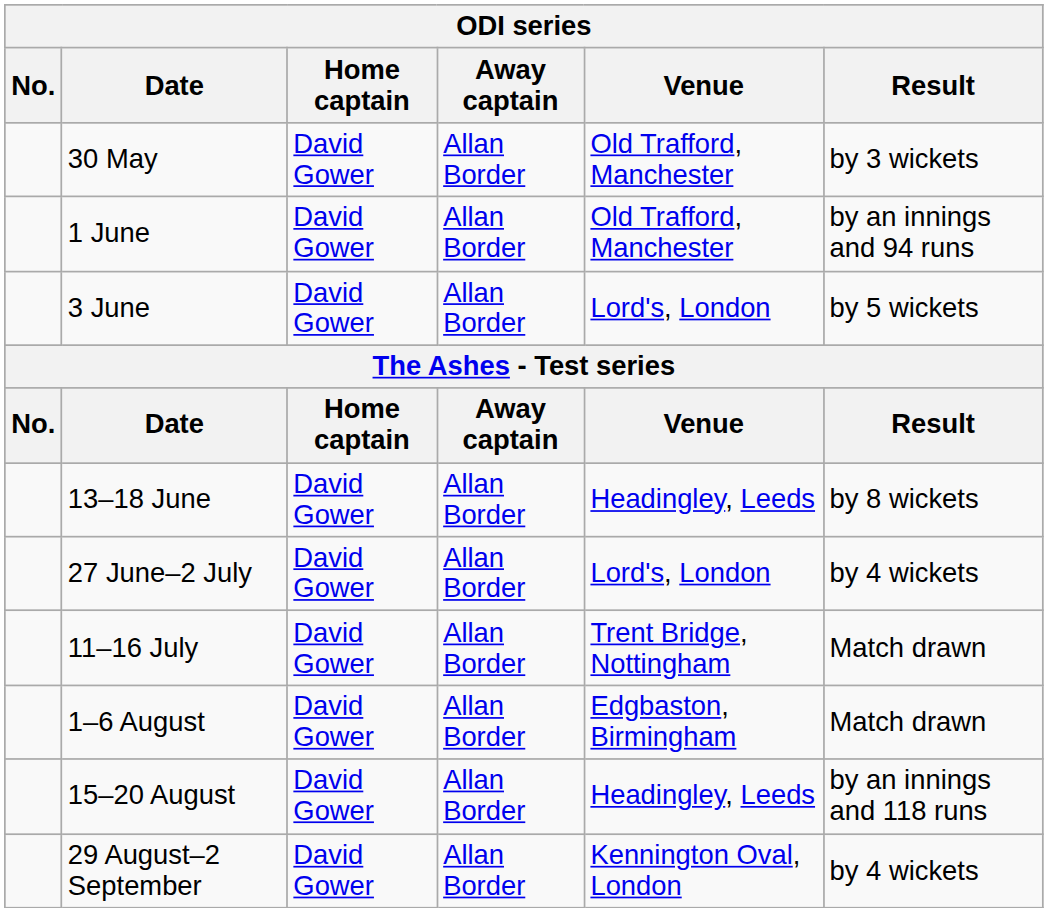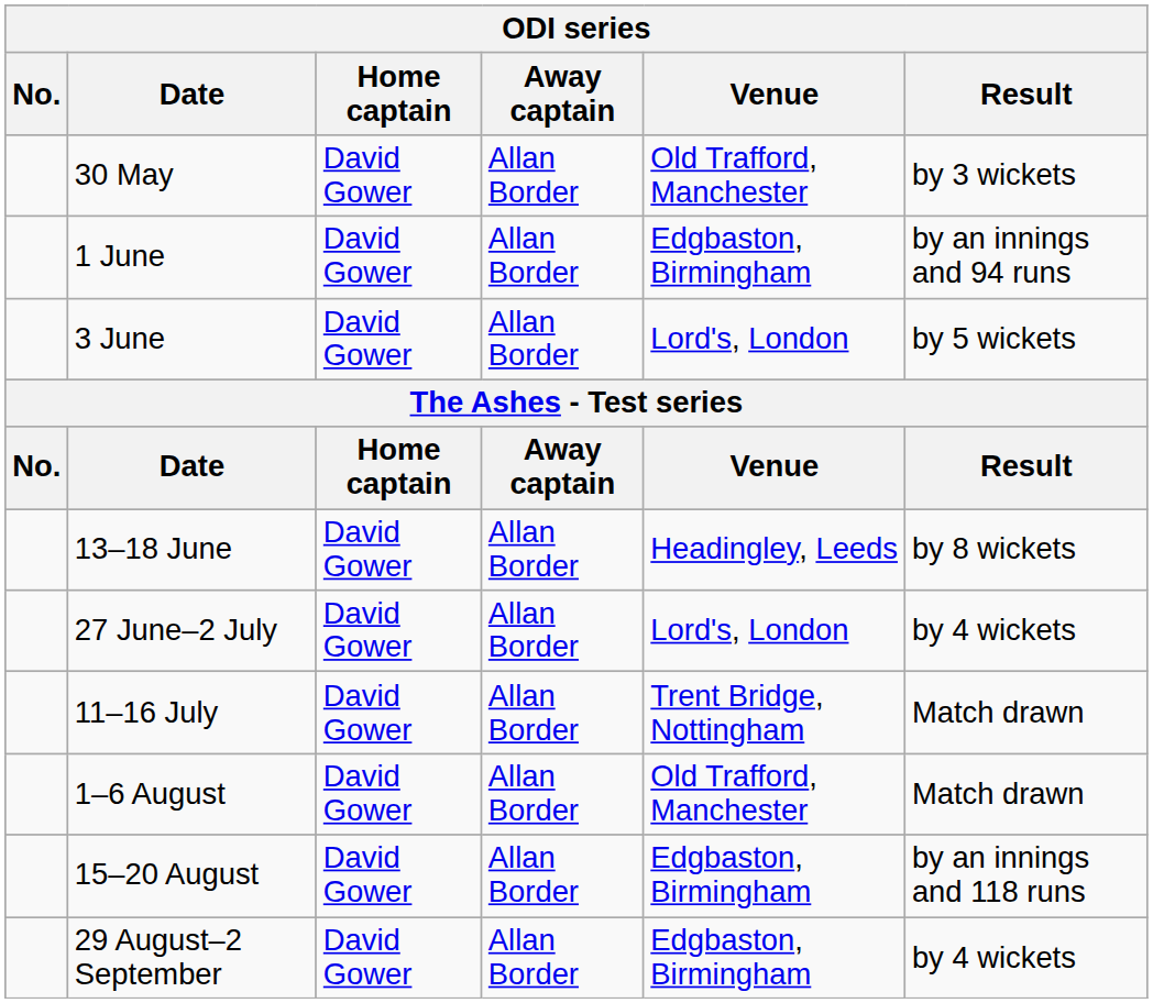1 June | Venue: Old Trafford, Manchester -> Edgbaston, Birmingham
1–6 August | Venue: Edgbaston, Birmingham -> Old Trafford, Manchester
15–20 August | Venue: Headingley, Leeds -> Edgbaston, Birmingham
29 August–2 September | Venue: Kennington Oval, London -> Edgbaston, Birmingham
